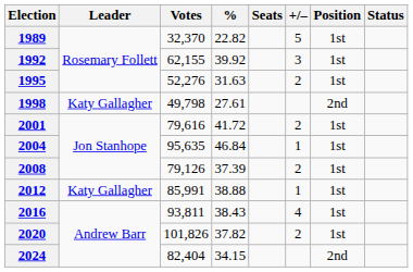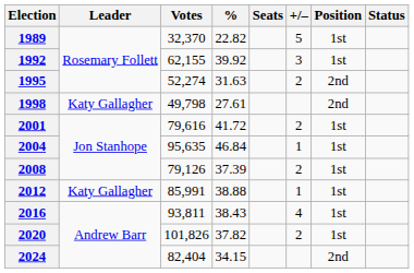1995 | Votes: 52,276 -> 52,274
1995 | Position: 1st -> 2nd
